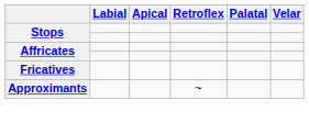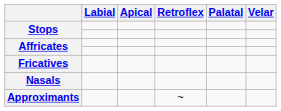+ row: Nasals
